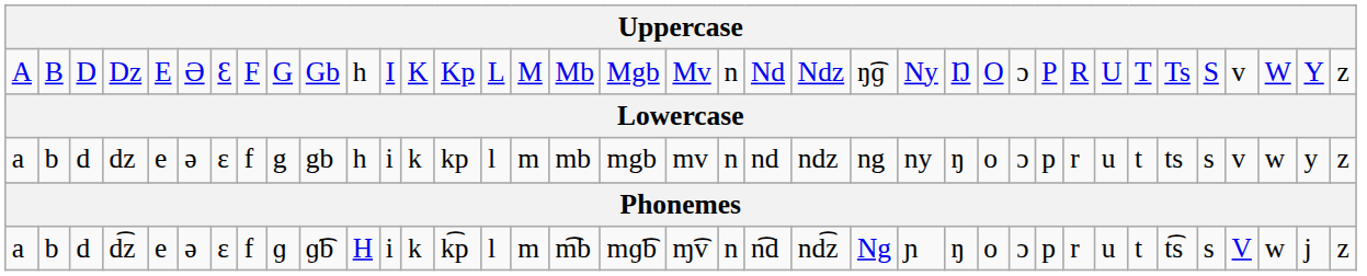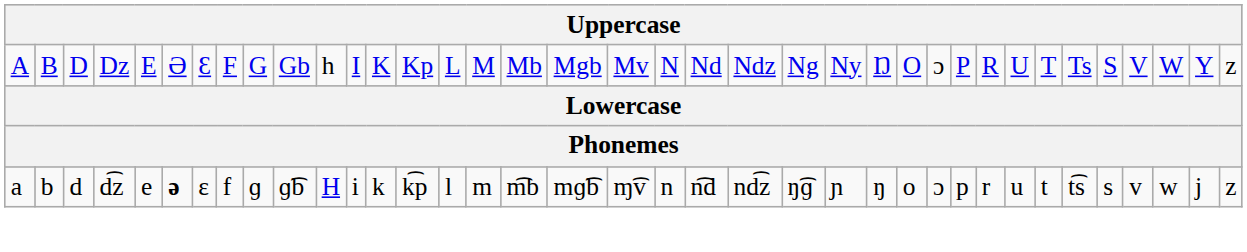Dz | column 20: n -> N
Dz | column 23: ŋ͡ɡ -> Ng
Dz | column 34: v -> V
- row: a | b | d | dz | e | ə | ɛ | f | g | gb | h | i | k | kp | l | m | mb | mgb | mv | n | nd | ndz | ng | ny | ŋ | o | ɔ | p | r | u | t | ts | s | v | w | y | z
d͡z | column 6: normal -> bold
d͡z | column 23: Ng -> ŋ͡ɡ
d͡z | column 34: V -> v
